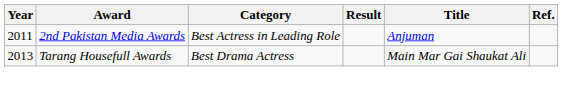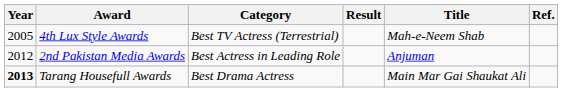+ row: 2005 | 4th Lux Style Awards | Best TV Actress (Terrestrial) | Mah-e-Neem Shab
2nd Pakistan Media Awards | Year: 2011 -> 2012
Tarang Housefull Awards | Year: normal -> bold
